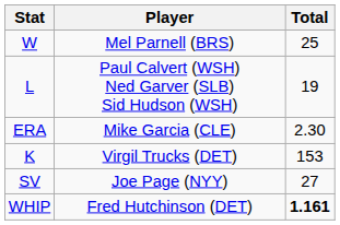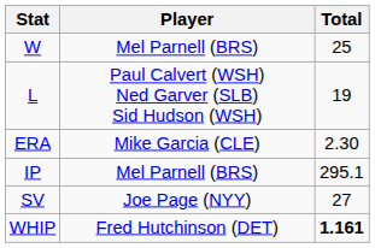- row: K | Virgil Trucks (DET) | 153
+ row: IP | Mel Parnell (BRS) | 295.1
